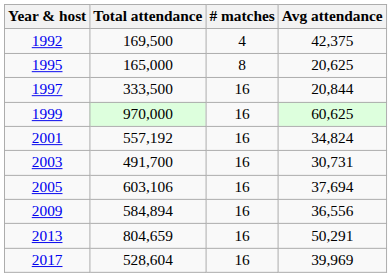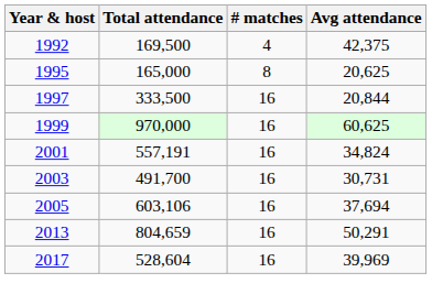2001 | Total attendance: 557,192 -> 557,191
- row: 2009 | 584,894 | 16 | 36,556
